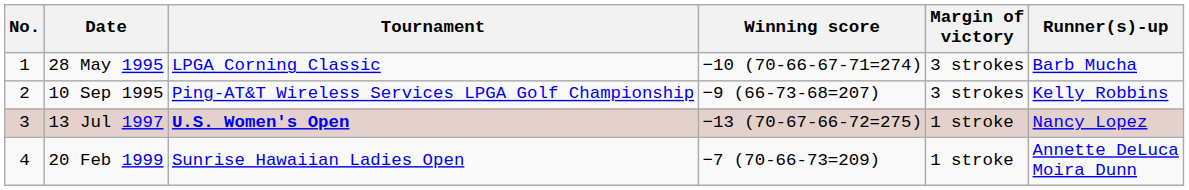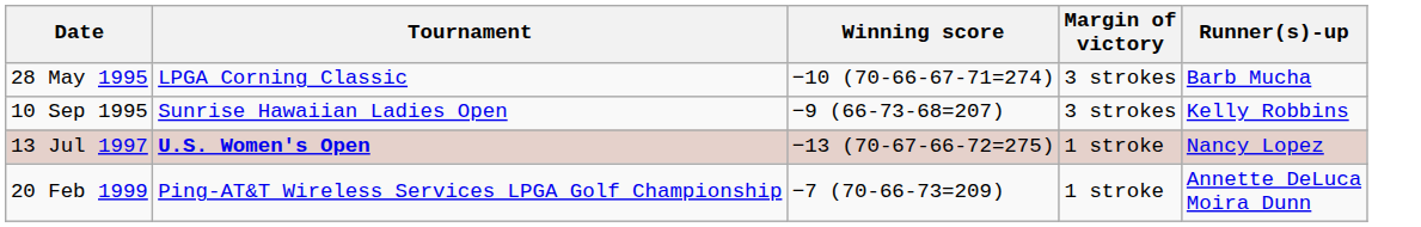- column: No. | 1 | 2 | 3 | 4
10 Sep 1995 | Tournament: Ping-AT&T Wireless Services LPGA Golf Championship -> Sunrise Hawaiian Ladies Open
20 Feb 1999 | Tournament: Sunrise Hawaiian Ladies Open -> Ping-AT&T Wireless Services LPGA Golf Championship
